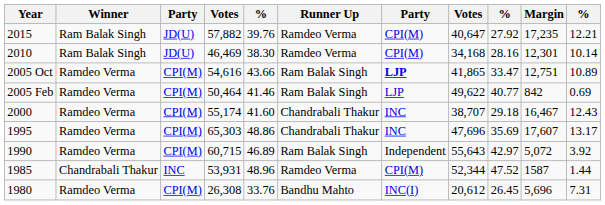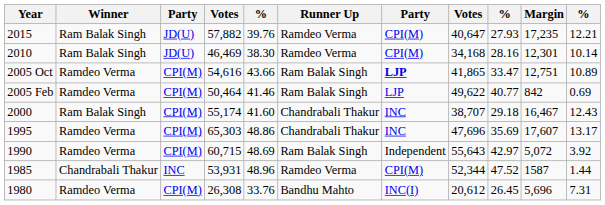2015 | column 9: 27.92 -> 27.93
2000 | Winner: Ramdeo Verma -> Ram Balak Singh
1990 | column 5: 46.89 -> 48.69
